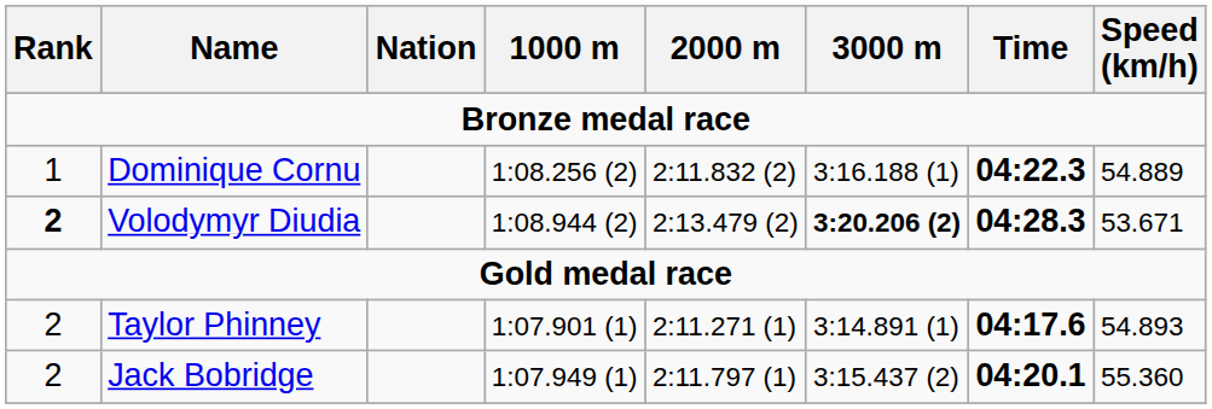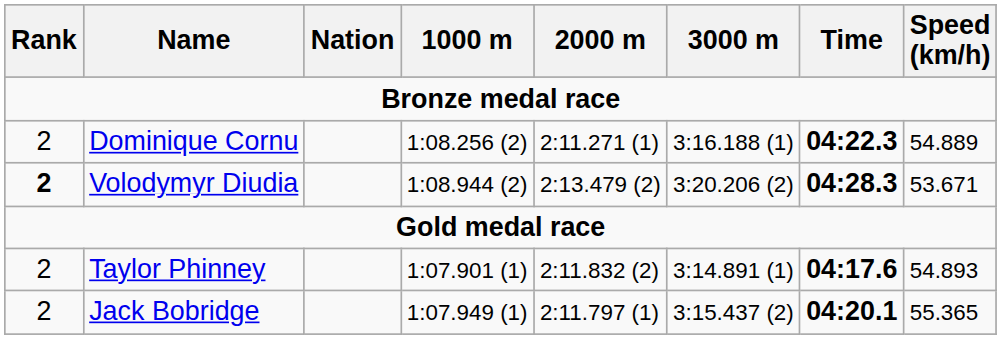Dominique Cornu | Rank: 1 -> 2
Dominique Cornu | 2000 m: 2:11.832 (2) -> 2:11.271 (1)
Volodymyr Diudia | 3000 m: bold -> normal
Taylor Phinney | 2000 m: 2:11.271 (1) -> 2:11.832 (2)
Jack Bobridge | Speed (km/h): 55.360 -> 55.365
